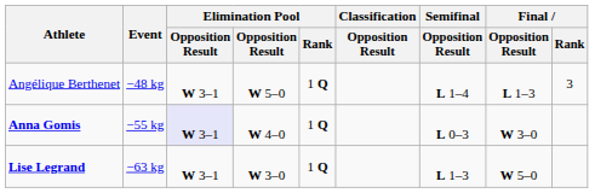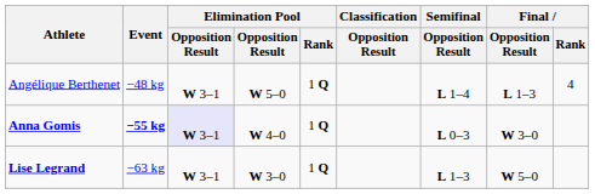Angélique Berthenet | Final / Rank: 3 -> 4
Anna Gomis | Event: normal -> bold
